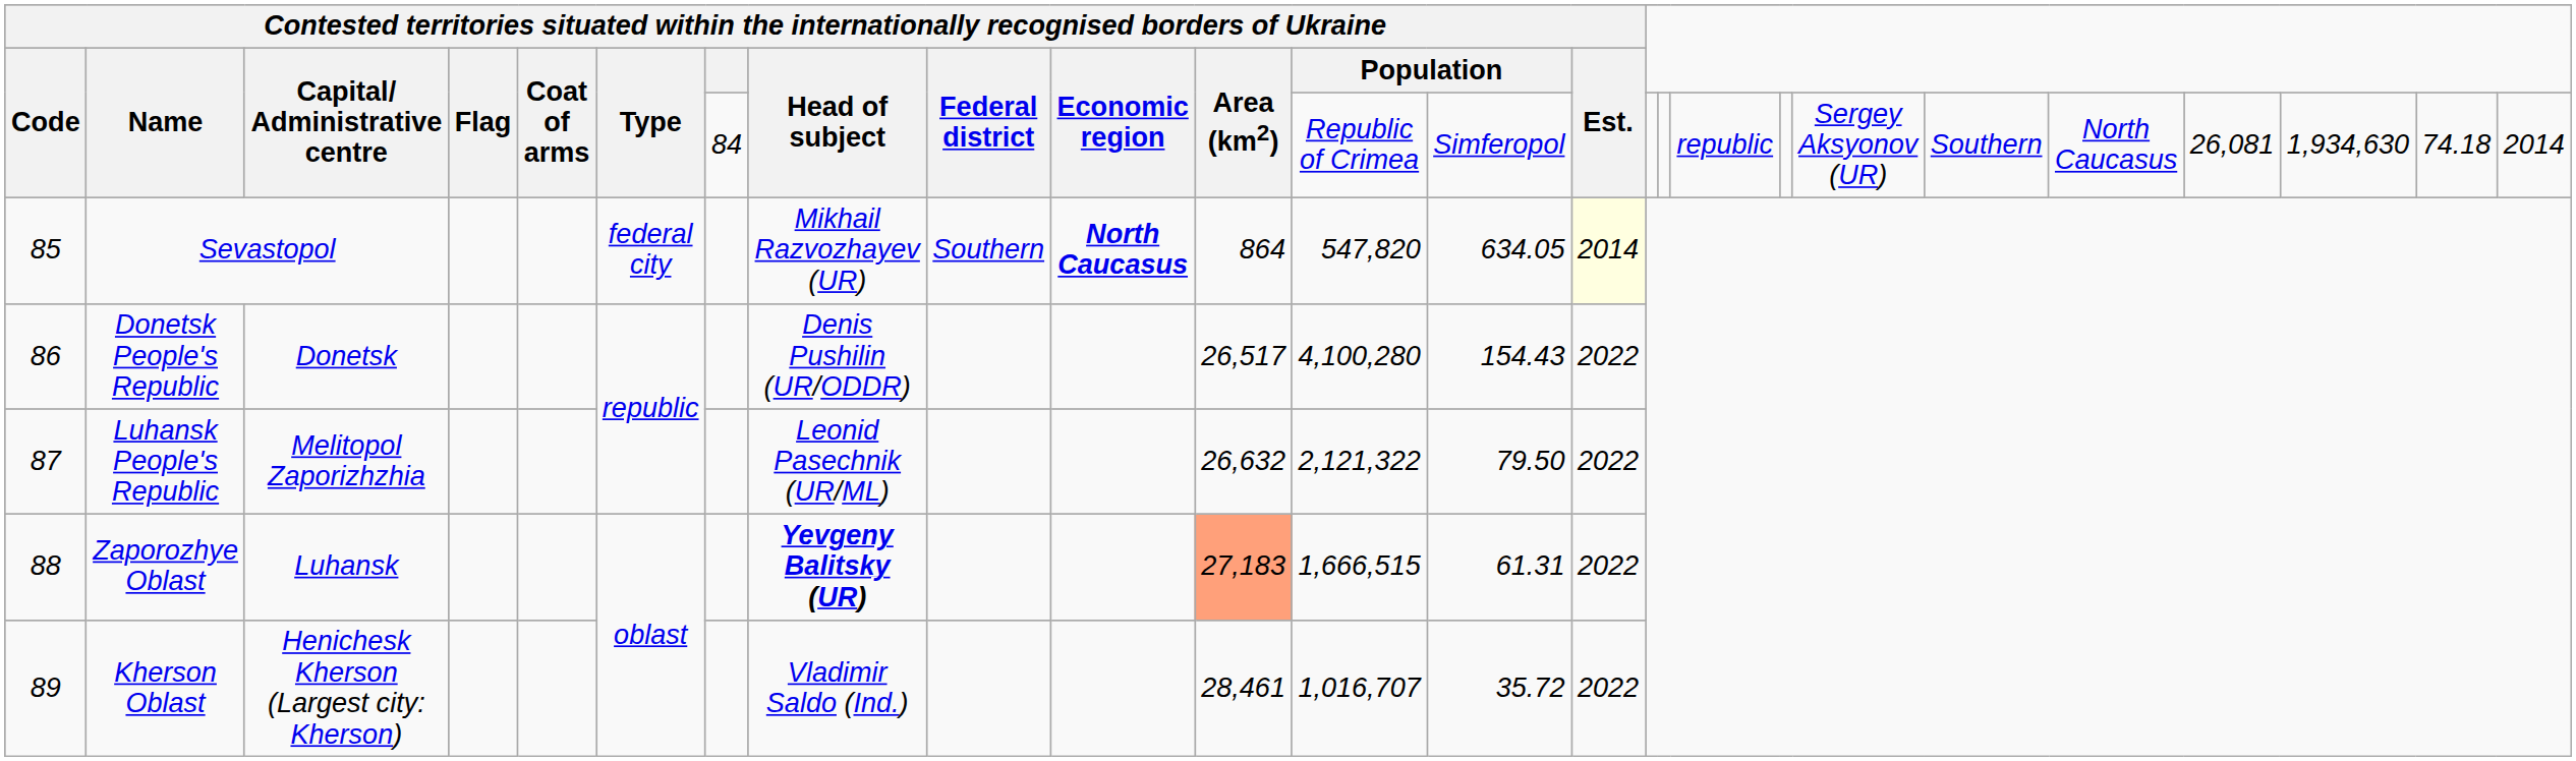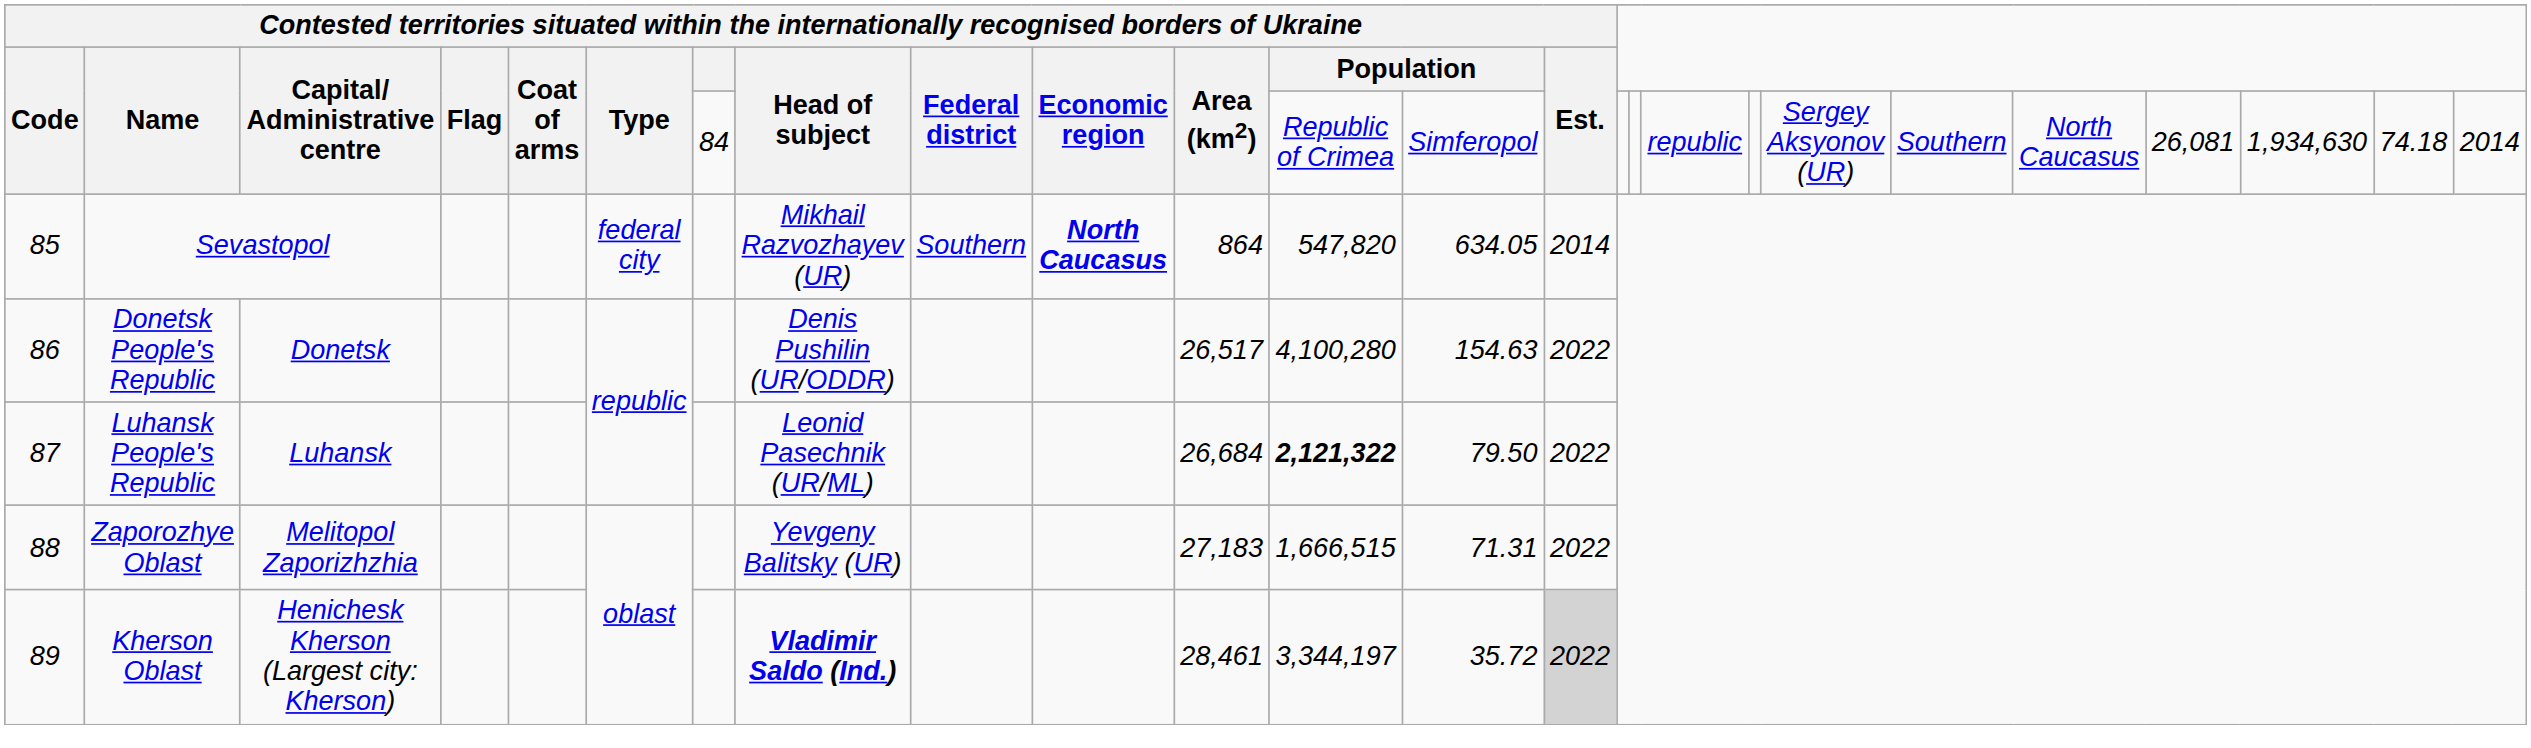Sevastopol | column 14: lightyellow background -> no background
Donetsk People's Republic | column 13: 154.43 -> 154.63
Luhansk People's Republic | column 3: Melitopol Zaporizhzhia -> Luhansk
Luhansk People's Republic | column 11: 26,632 -> 26,684
Luhansk People's Republic | column 12: normal -> bold
Zaporozhye Oblast | column 3: Luhansk -> Melitopol Zaporizhzhia
Zaporozhye Oblast | column 8: bold -> normal
Zaporozhye Oblast | column 11: lightsalmon background -> no background
Zaporozhye Oblast | column 13: 61.31 -> 71.31
Kherson Oblast | column 8: normal -> bold
Kherson Oblast | column 12: 1,016,707 -> 3,344,197
Kherson Oblast | column 14: no background -> lightgrey background
